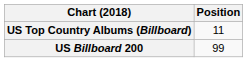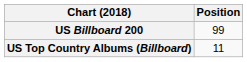rows swapped: US Billboard 200 <-> US Top Country Albums (Billboard)
